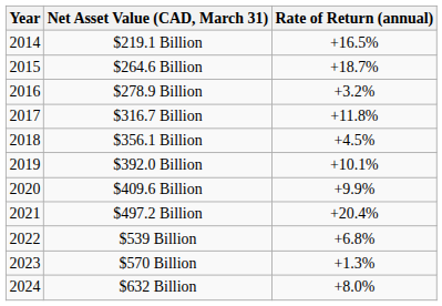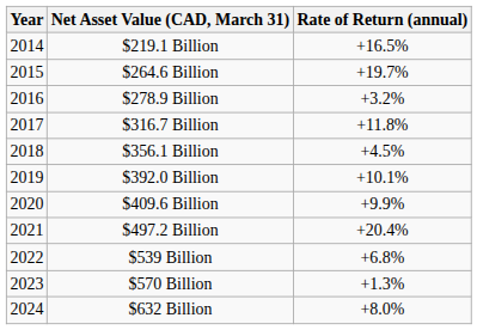$264.6 Billion | Rate of Return (annual): +18.7% -> +19.7%
